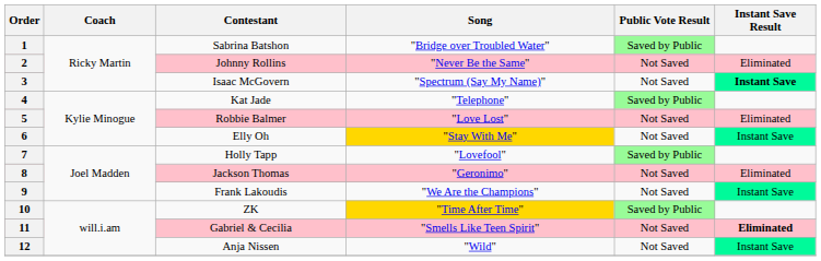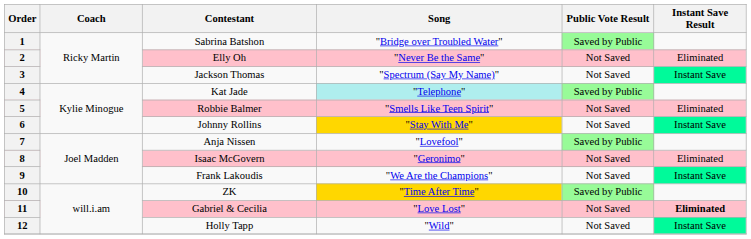2 | Contestant: Johnny Rollins -> Elly Oh
3 | Contestant: Isaac McGovern -> Jackson Thomas
3 | Instant Save Result: bold -> normal
4 | Song: no background -> paleturquoise background
5 | Song: "Love Lost" -> "Smells Like Teen Spirit"
6 | Contestant: Elly Oh -> Johnny Rollins
7 | Contestant: Holly Tapp -> Anja Nissen
8 | Contestant: Jackson Thomas -> Isaac McGovern
11 | Song: "Smells Like Teen Spirit" -> "Love Lost"
12 | Contestant: Anja Nissen -> Holly Tapp
